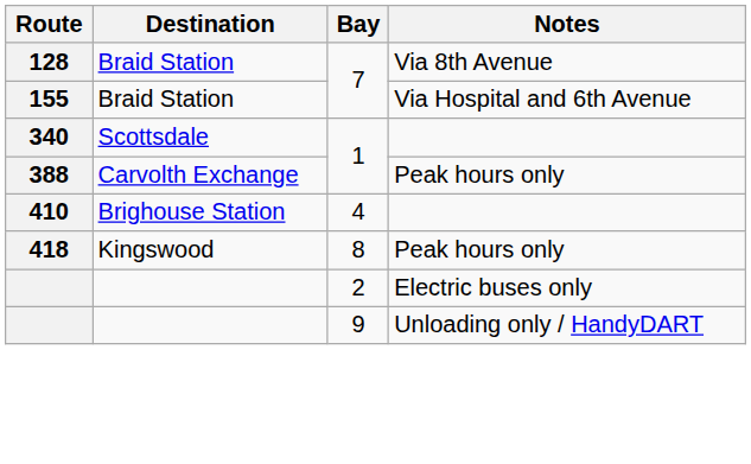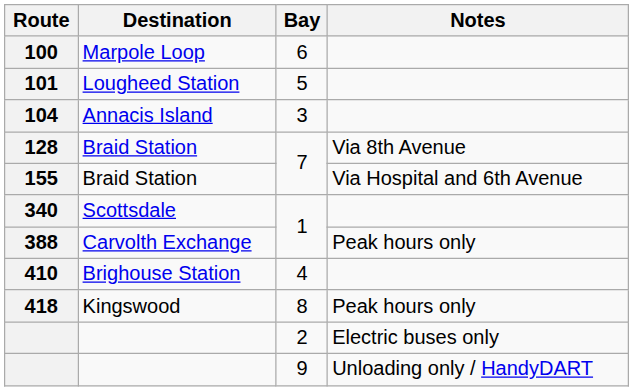+ row: 100 | Marpole Loop | 6
+ row: 101 | Lougheed Station | 5
+ row: 104 | Annacis Island | 3
